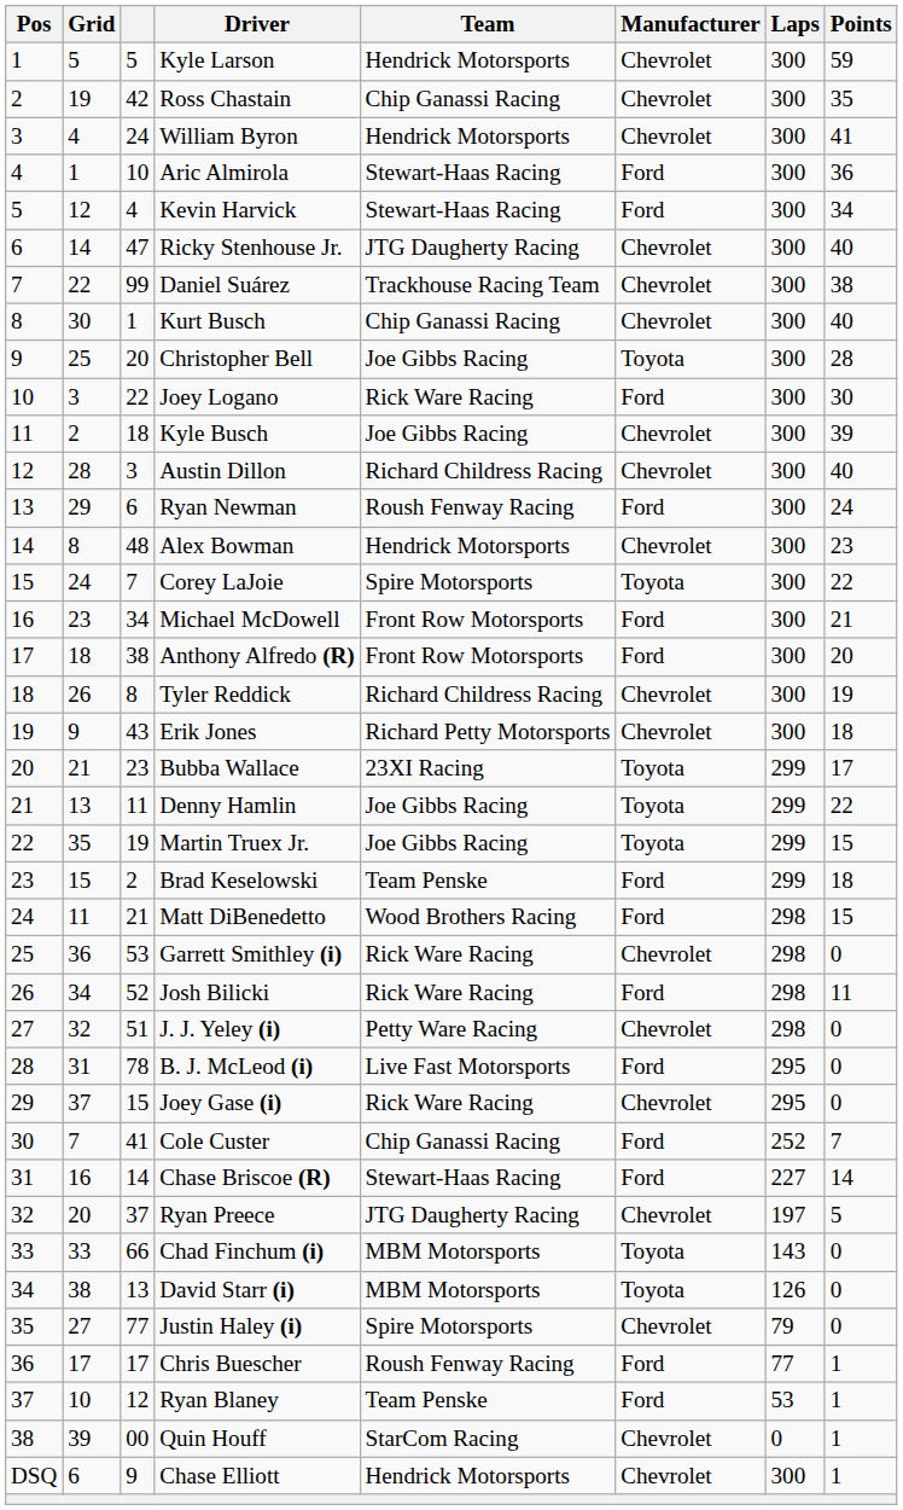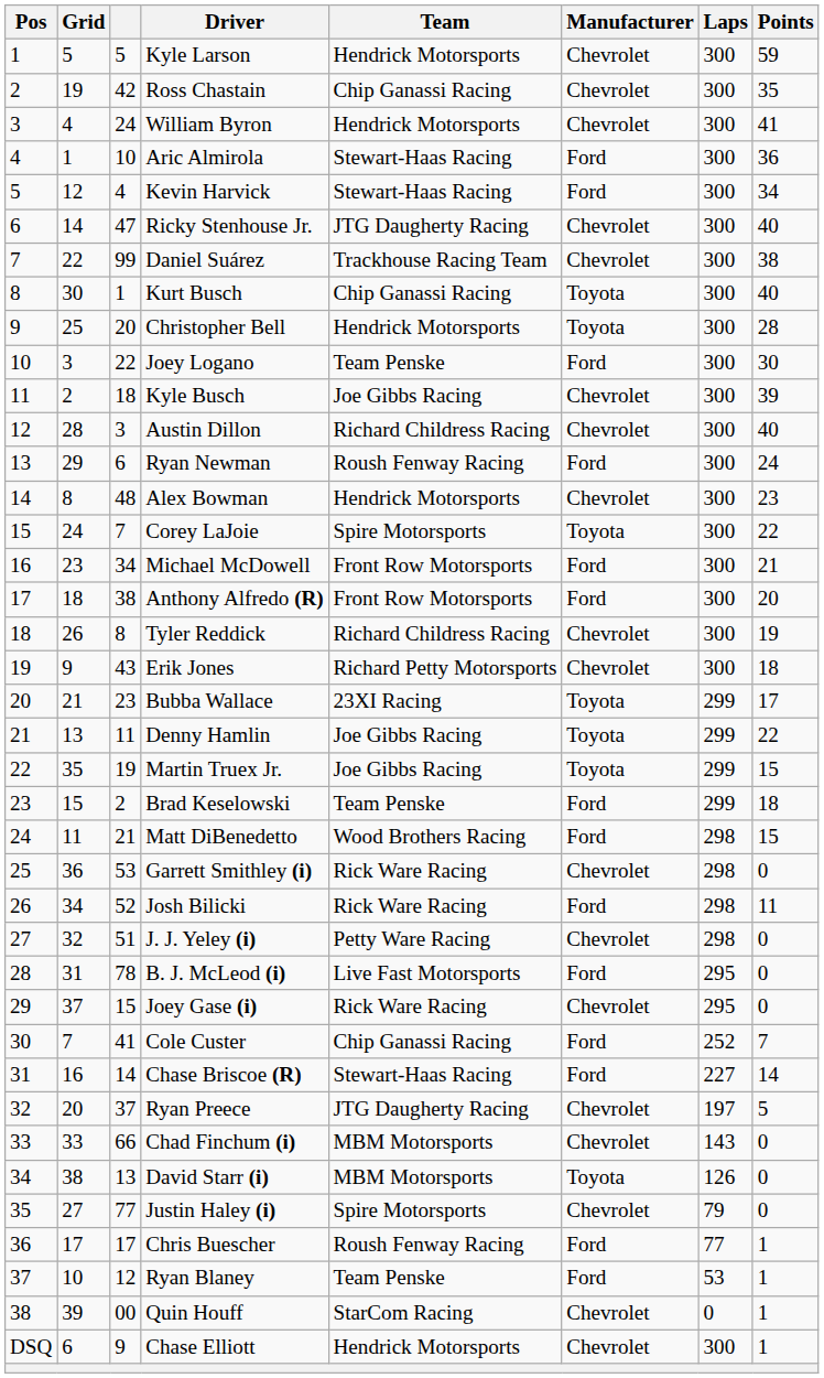Kurt Busch | Manufacturer: Chevrolet -> Toyota
Christopher Bell | Team: Joe Gibbs Racing -> Hendrick Motorsports
Joey Logano | Team: Rick Ware Racing -> Team Penske
Chad Finchum (i) | Manufacturer: Toyota -> Chevrolet
